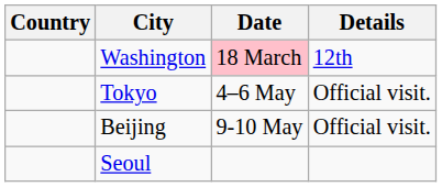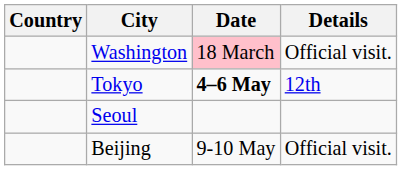Washington | Details: 12th -> Official visit.
Tokyo | Date: normal -> bold
Tokyo | Details: Official visit. -> 12th
rows swapped: Beijing <-> Seoul
